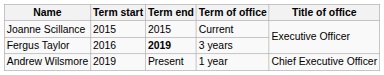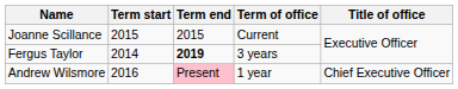Fergus Taylor | Term start: 2016 -> 2014
Andrew Wilsmore | Term start: 2019 -> 2016
Andrew Wilsmore | Term end: no background -> pink background
